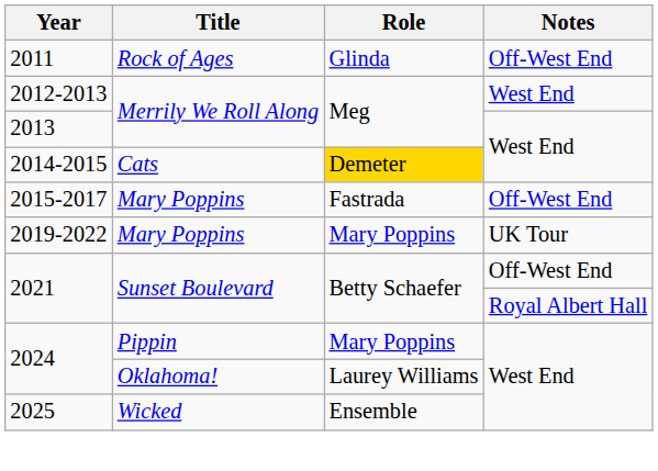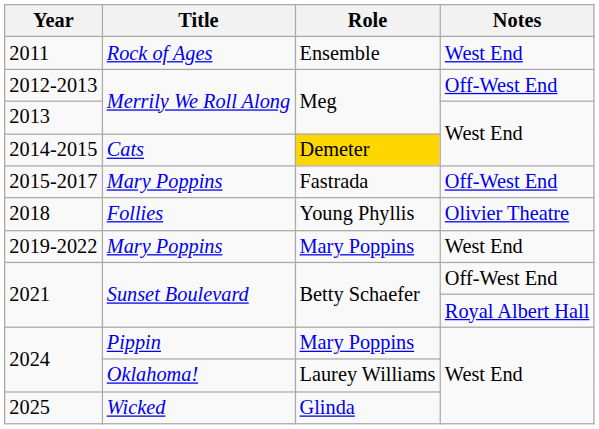2011 | Role: Glinda -> Ensemble
2011 | Notes: Off-West End -> West End
2012-2013 | Notes: West End -> Off-West End
+ row: 2018 | Follies | Young Phyllis | Olivier Theatre
2019-2022 | Notes: UK Tour -> West End
2025 | Role: Ensemble -> Glinda
